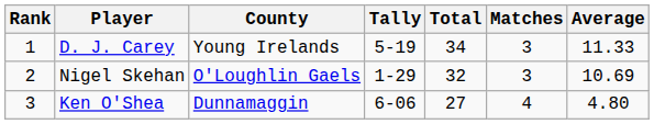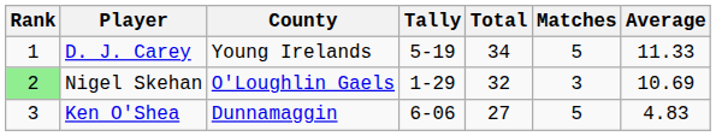D. J. Carey | Matches: 3 -> 5
Nigel Skehan | Rank: no background -> lightgreen background
Ken O'Shea | Matches: 4 -> 5
Ken O'Shea | Average: 4.80 -> 4.83
